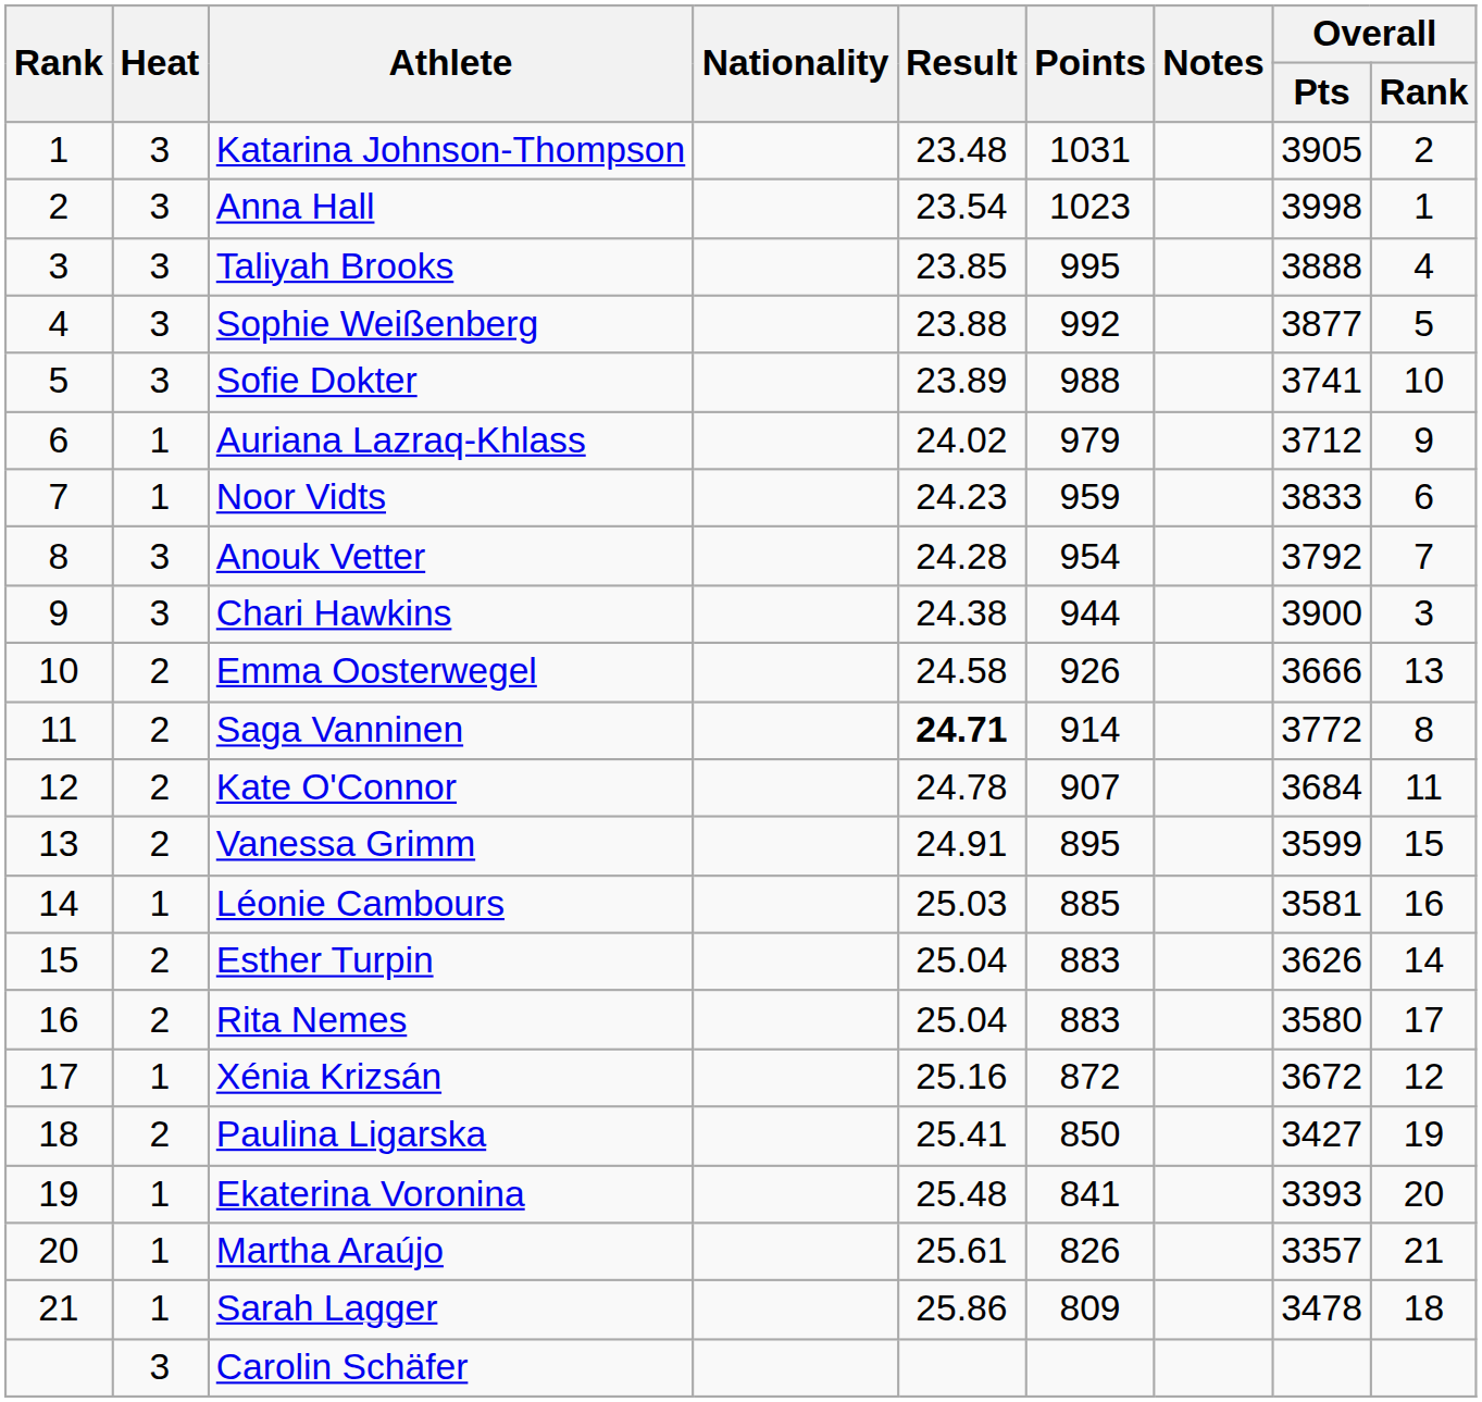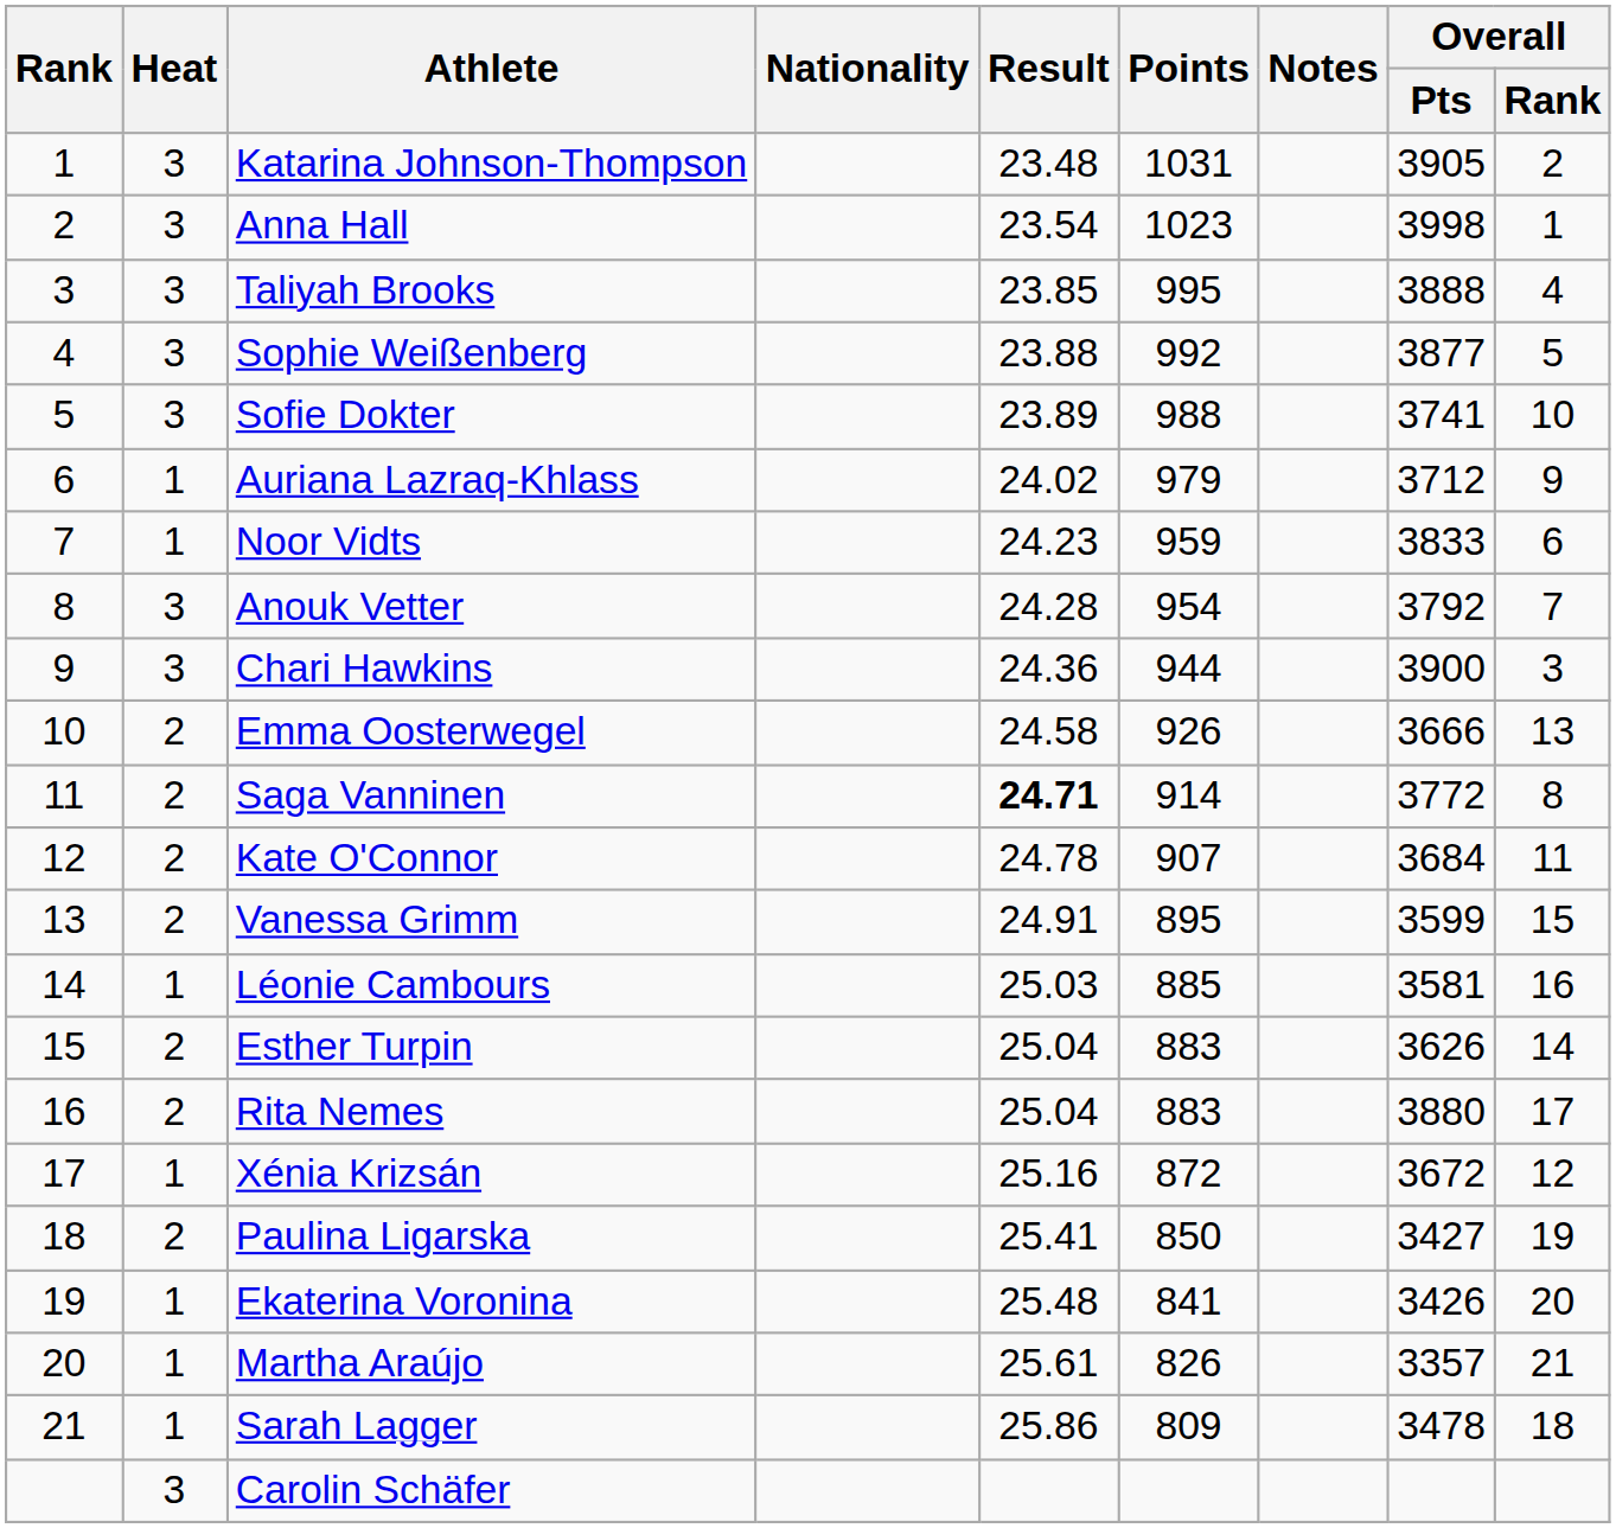Chari Hawkins | Result: 24.38 -> 24.36
Rita Nemes | Overall / Pts: 3580 -> 3880
Ekaterina Voronina | Overall / Pts: 3393 -> 3426
